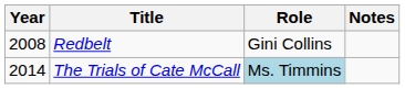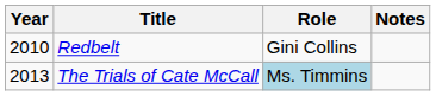Redbelt | Year: 2008 -> 2010
The Trials of Cate McCall | Year: 2014 -> 2013
